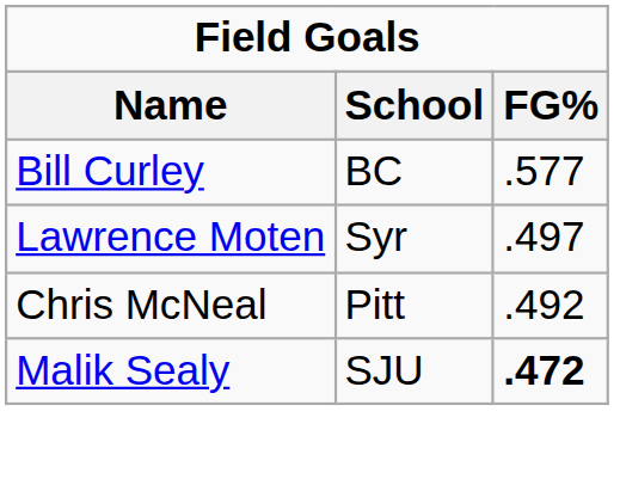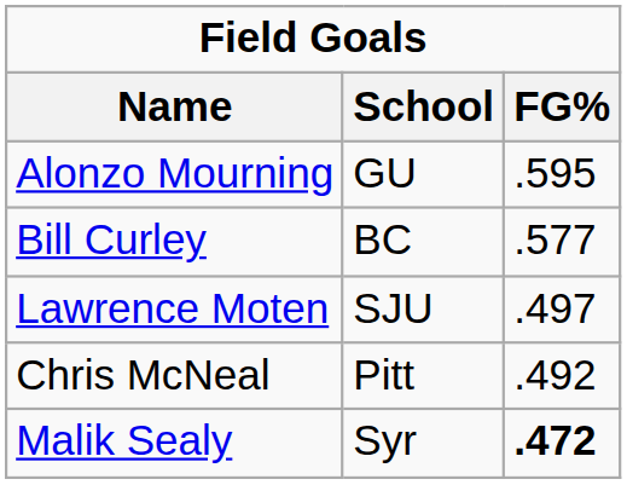+ row: Alonzo Mourning | GU | .595
Lawrence Moten | School: Syr -> SJU
Malik Sealy | School: SJU -> Syr
